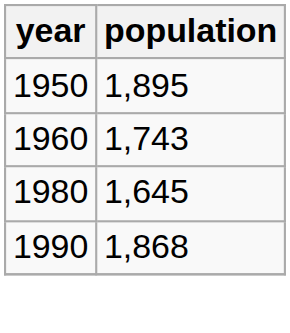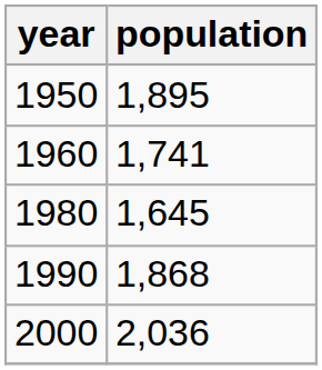1960 | population: 1,743 -> 1,741
+ row: 2000 | 2,036
